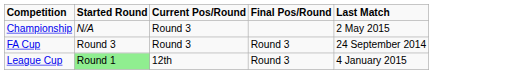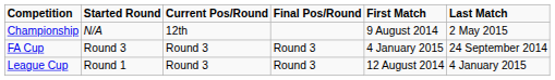+ column: First Match | 9 August 2014 | 4 January 2015 | 12 August 2014
Championship | Current Pos/Round: Round 3 -> 12th
League Cup | Started Round: lightgreen background -> no background
League Cup | Current Pos/Round: 12th -> Round 3
